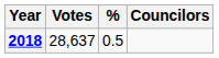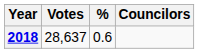2018 | %: 0.5 -> 0.6
